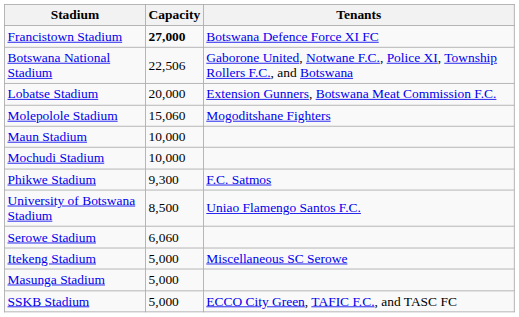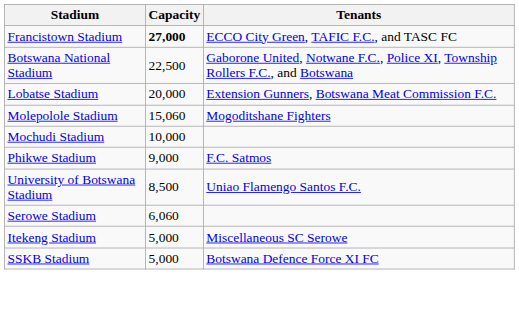Francistown Stadium | Tenants: Botswana Defence Force XI FC -> ECCO City Green, TAFIC F.C., and TASC FC
Botswana National Stadium | Capacity: 22,506 -> 22,500
- row: Maun Stadium | 10,000
Phikwe Stadium | Capacity: 9,300 -> 9,000
- row: Masunga Stadium | 5,000
SSKB Stadium | Tenants: ECCO City Green, TAFIC F.C., and TASC FC -> Botswana Defence Force XI FC
